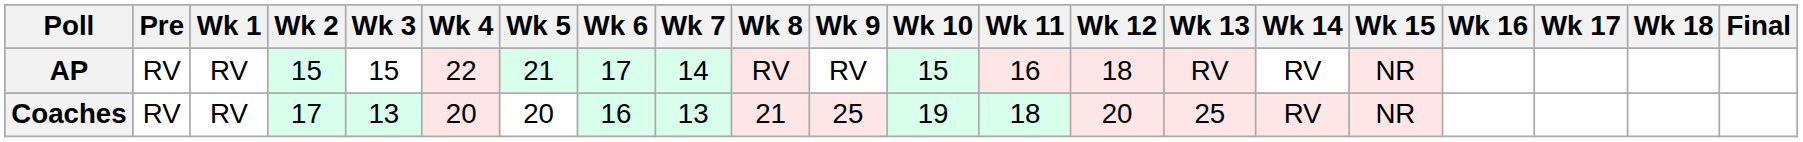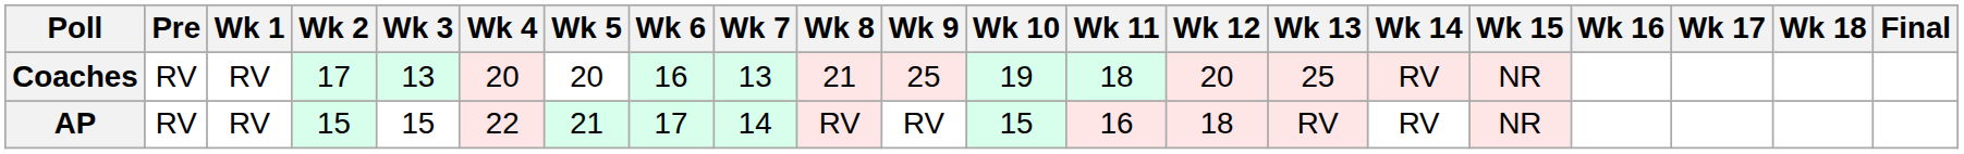rows swapped: AP <-> Coaches
